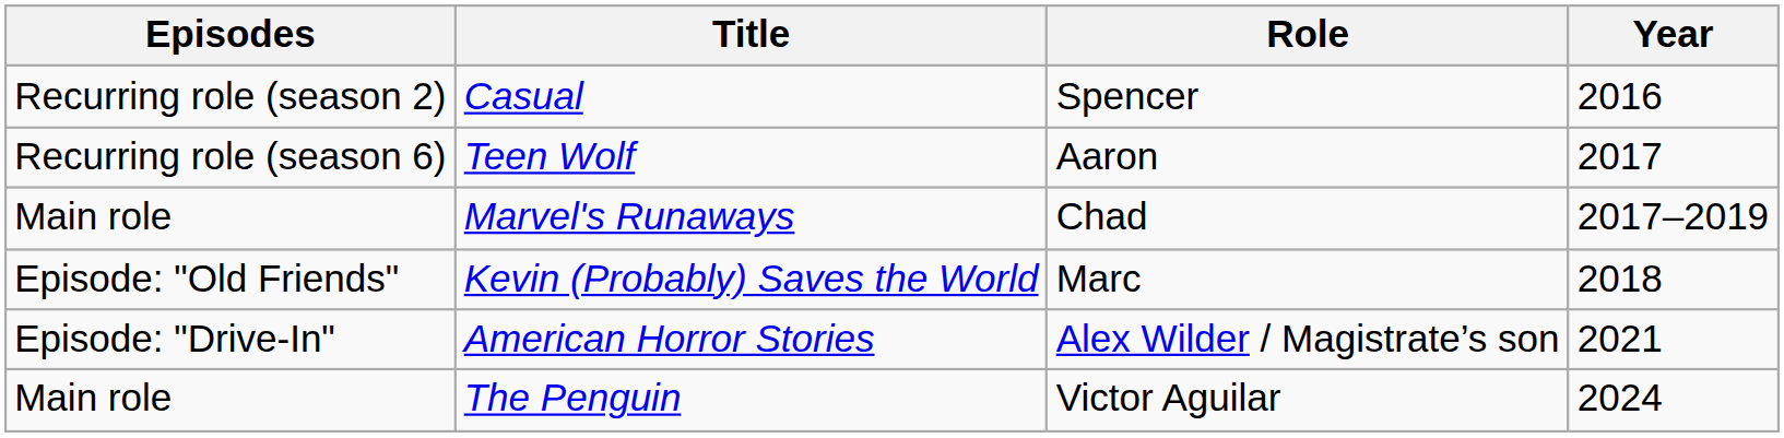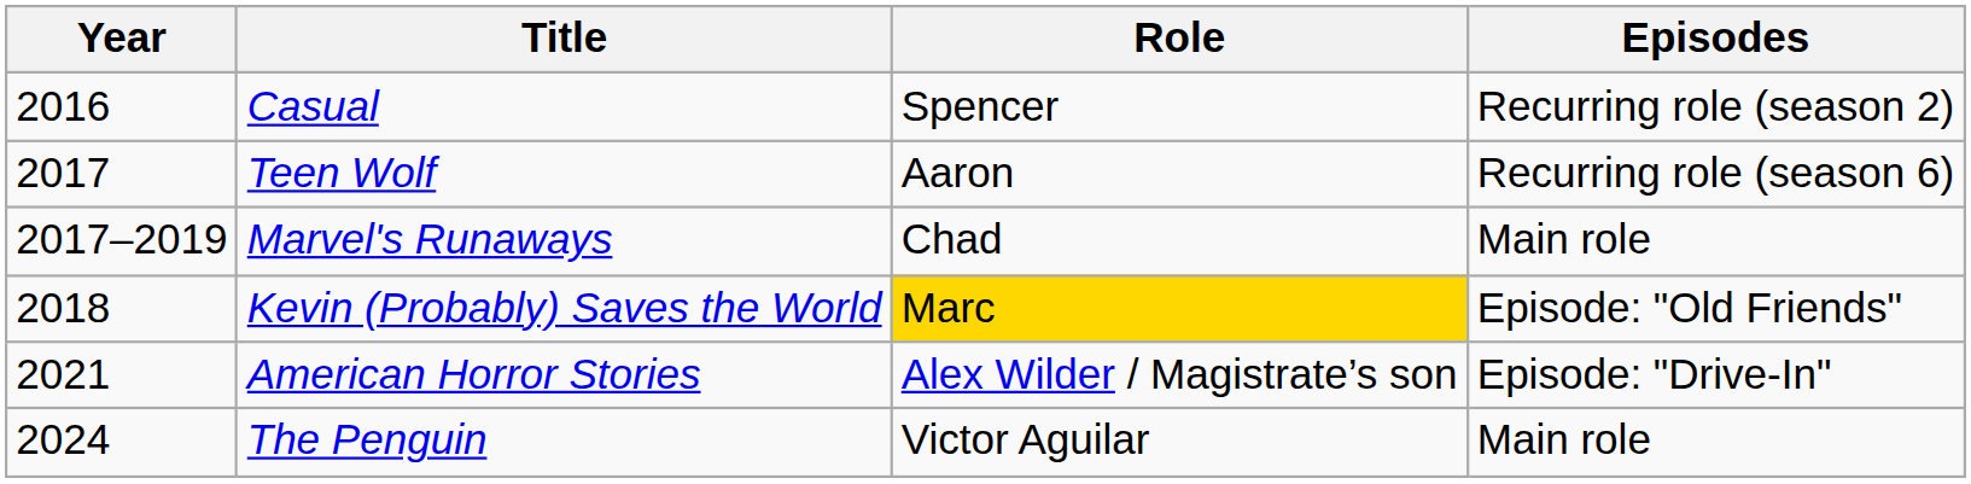columns swapped: Year <-> Episodes
Kevin (Probably) Saves the World | Role: no background -> gold background
